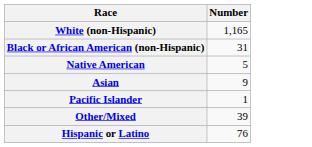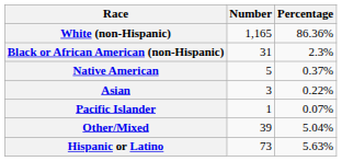+ column: Percentage | 86.36% | 2.3% | 0.37% | 0.22% | 0.07% | 5.04% | 5.63%
Asian | Number: 9 -> 3
Hispanic or Latino | Number: 76 -> 73
